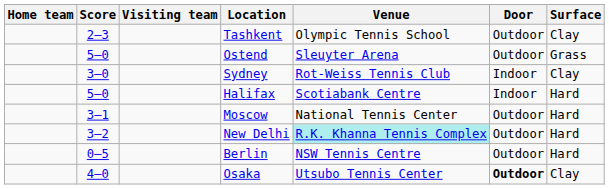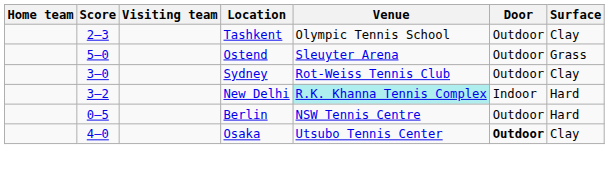Sydney | Door: Indoor -> Outdoor
- row: 5–0 | Halifax | Scotiabank Centre | Indoor | Hard
- row: 3–1 | Moscow | National Tennis Center | Outdoor | Hard
New Delhi | Door: Outdoor -> Indoor
